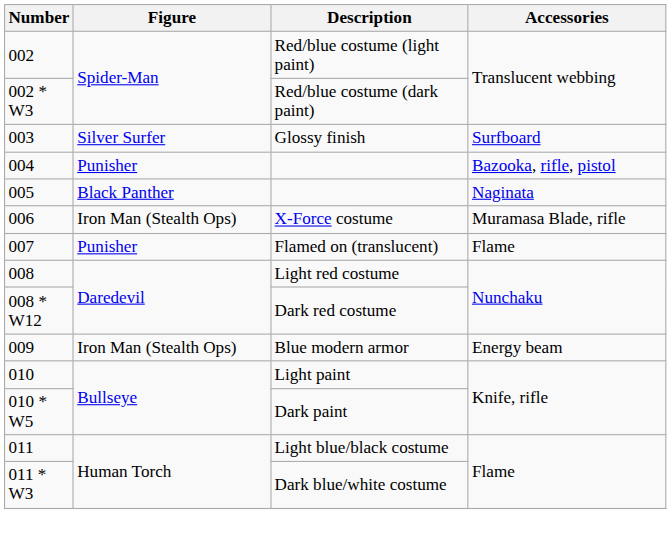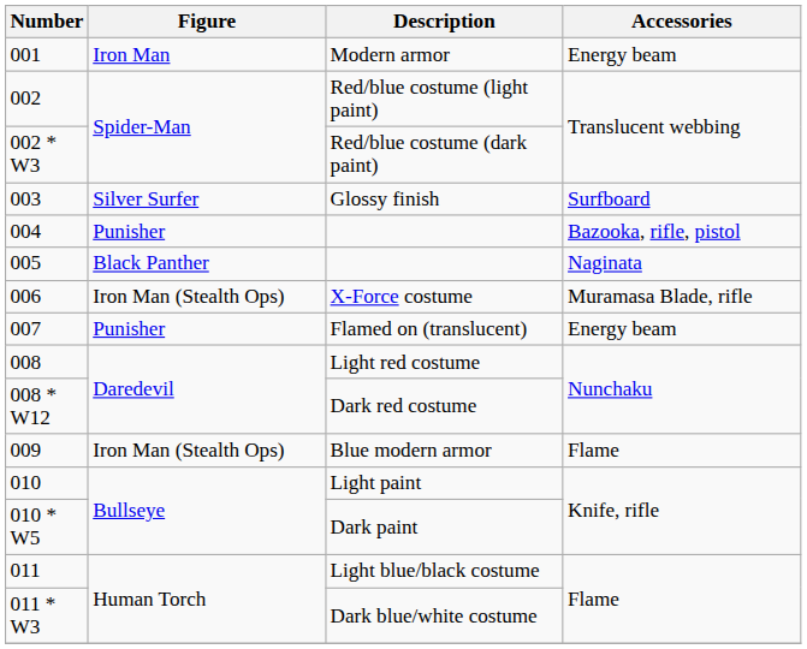+ row: 001 | Iron Man | Modern armor | Energy beam
Flamed on (translucent) | Accessories: Flame -> Energy beam
Blue modern armor | Accessories: Energy beam -> Flame
